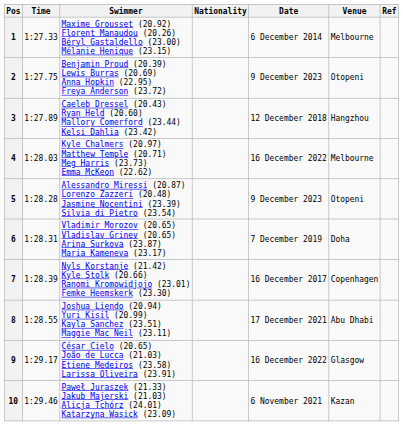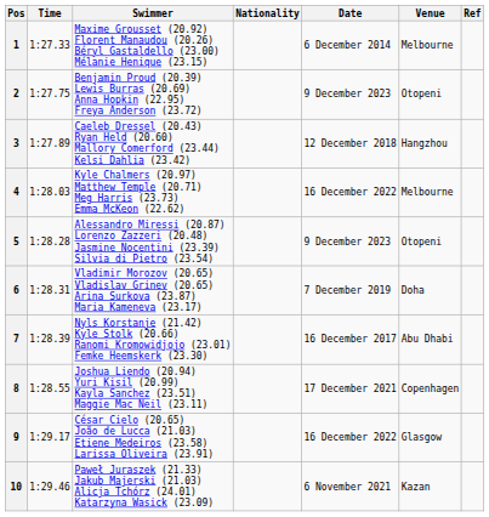7 | Venue: Copenhagen -> Abu Dhabi
8 | Venue: Abu Dhabi -> Copenhagen
